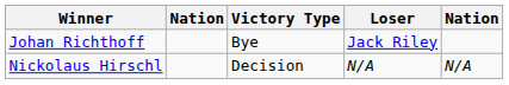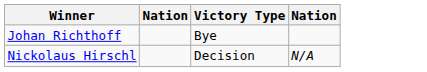- column: Loser | Jack Riley | N/A
